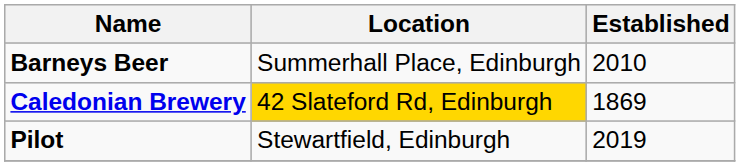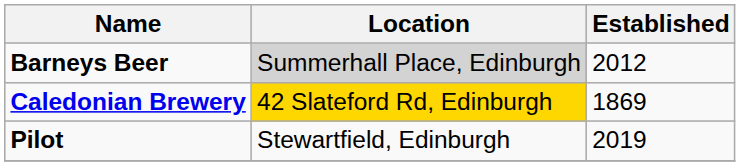Barneys Beer | Location: no background -> lightgrey background
Barneys Beer | Established: 2010 -> 2012
